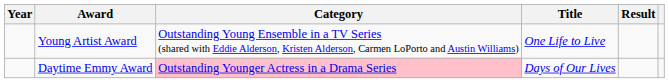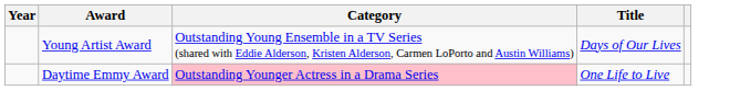- column: Result
Young Artist Award | Title: One Life to Live -> Days of Our Lives
Daytime Emmy Award | Title: Days of Our Lives -> One Life to Live
